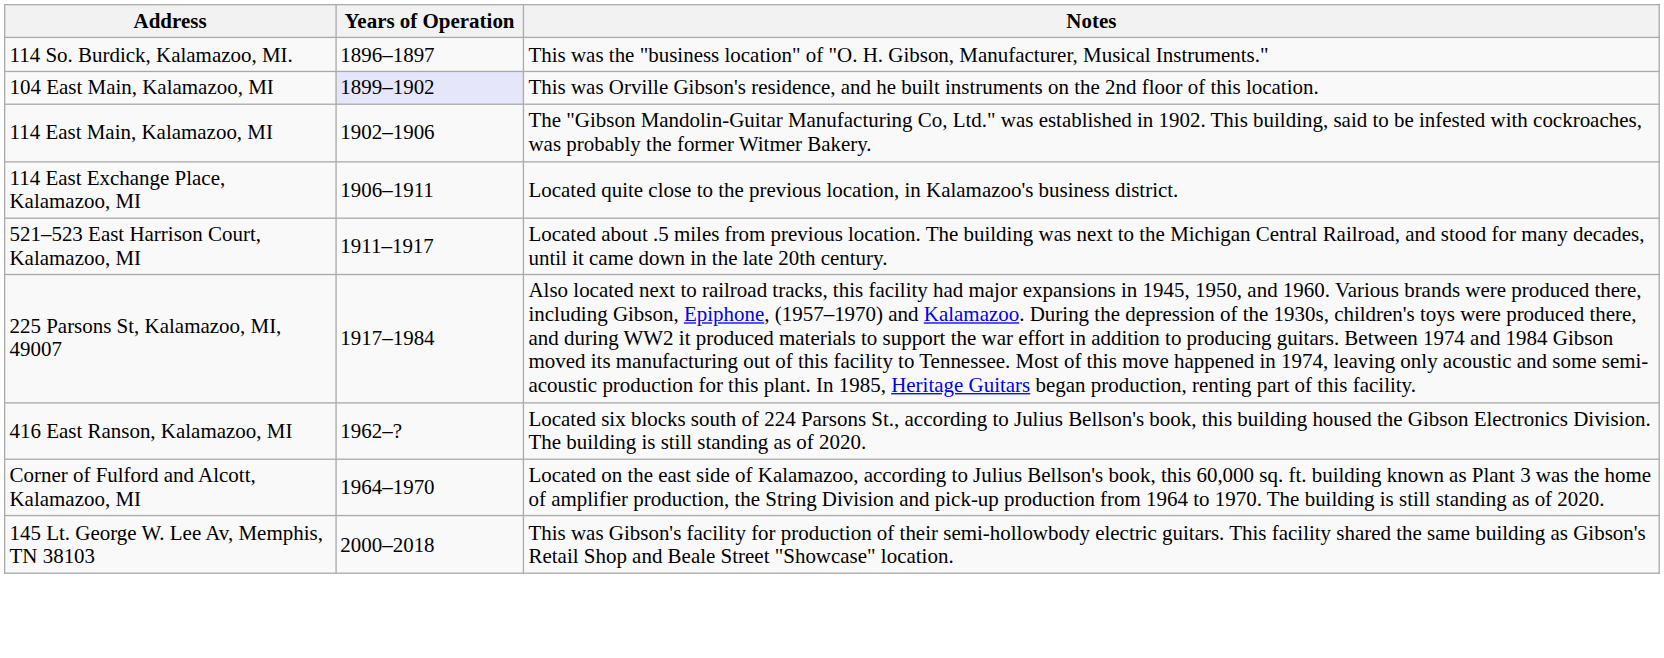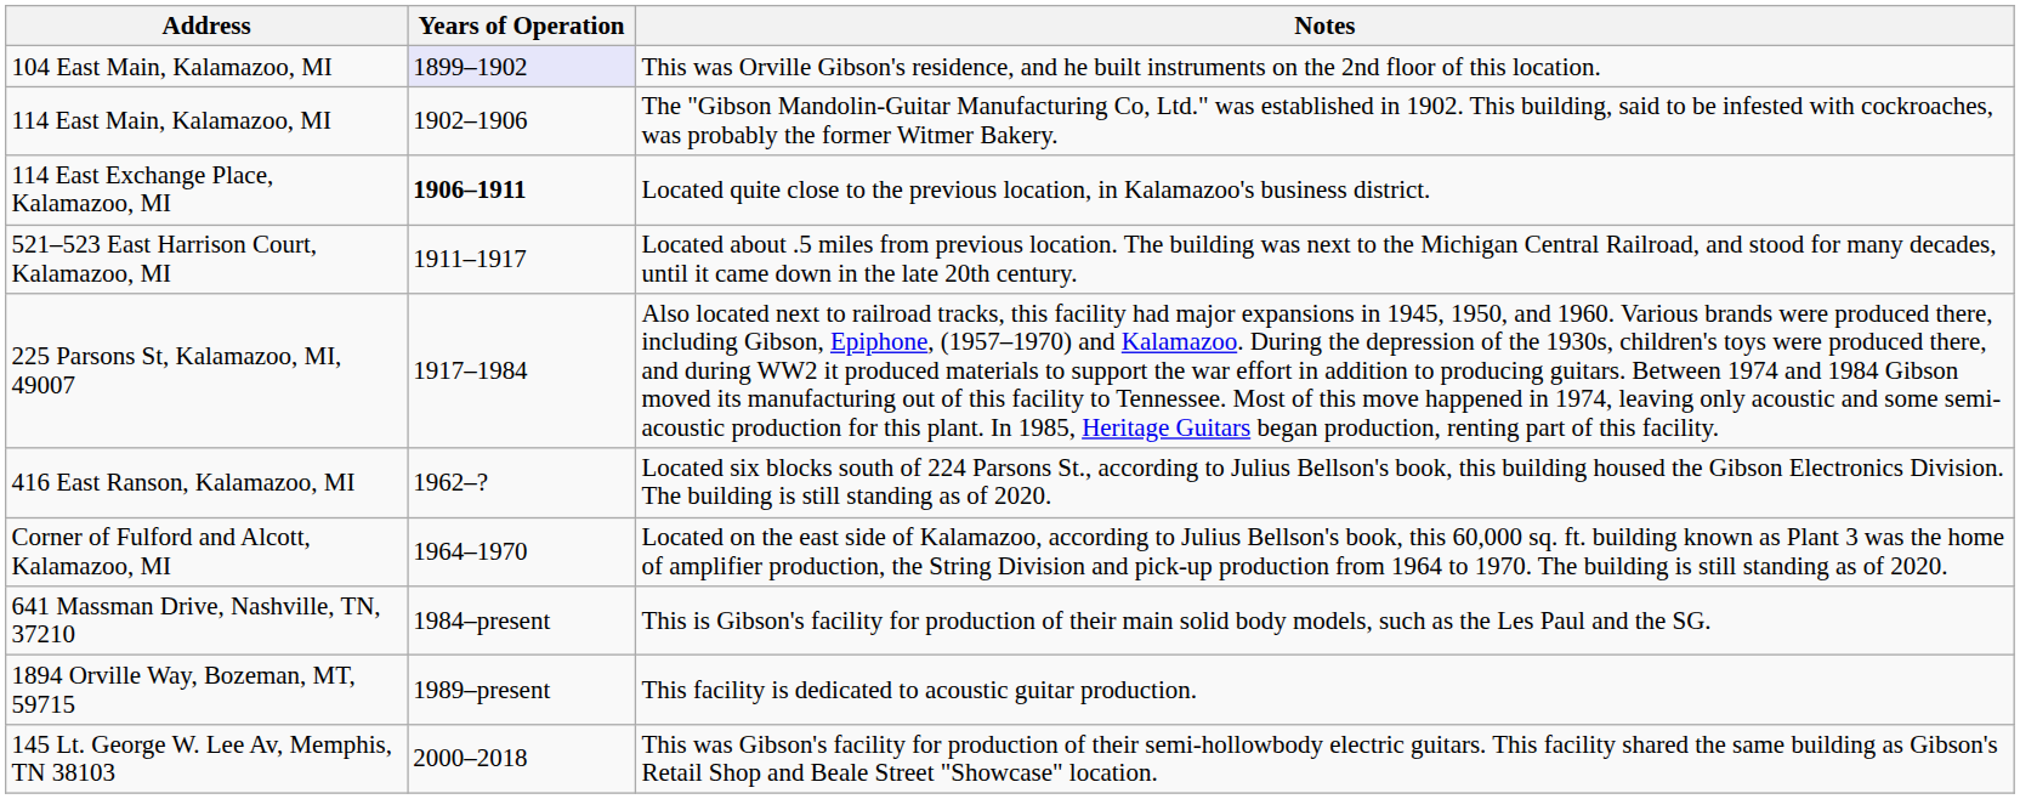- row: 114 So. Burdick, Kalamazoo, MI. | 1896–1897 | This was the "business location" of "O. H. Gibson, Manufacturer, Musical Instruments."
114 East Exchange Place, Kalamazoo, MI | Years of Operation: normal -> bold
+ row: 641 Massman Drive, Nashville, TN, 37210 | 1984–present | This is Gibson's facility for production of their main solid body models, such as the Les Paul and the SG.
+ row: 1894 Orville Way, Bozeman, MT, 59715 | 1989–present | This facility is dedicated to acoustic guitar production.
